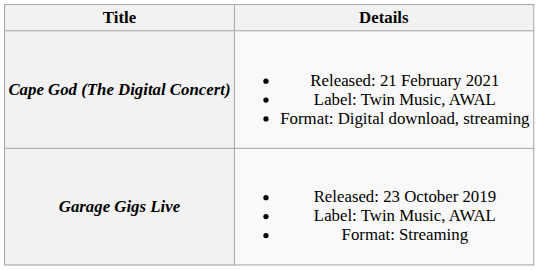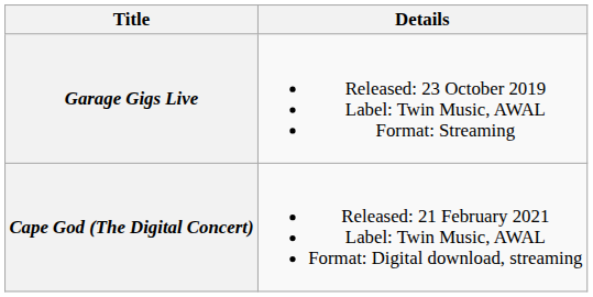rows swapped: Garage Gigs Live <-> Cape God (The Digital Concert)
